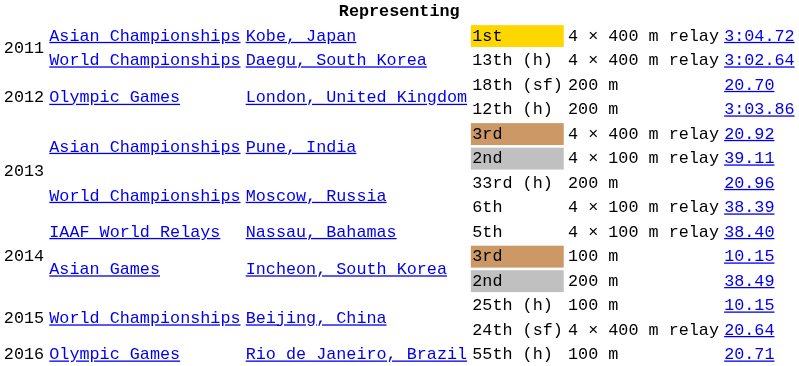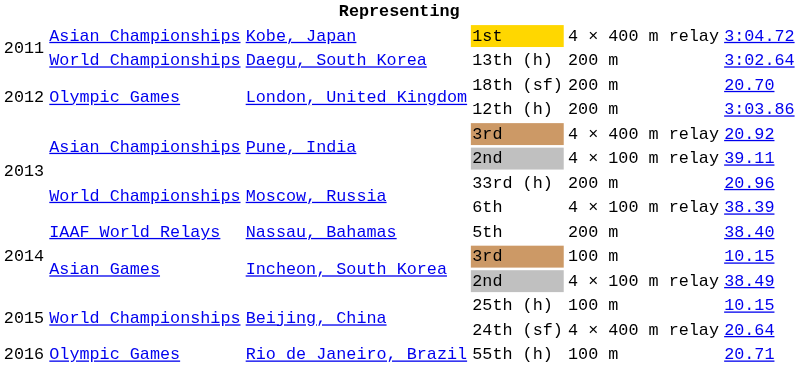13th (h) | column 5: 4 × 400 m relay -> 200 m
5th | column 5: 4 × 100 m relay -> 200 m
Incheon, South Korea / 2nd | column 5: 200 m -> 4 × 100 m relay
